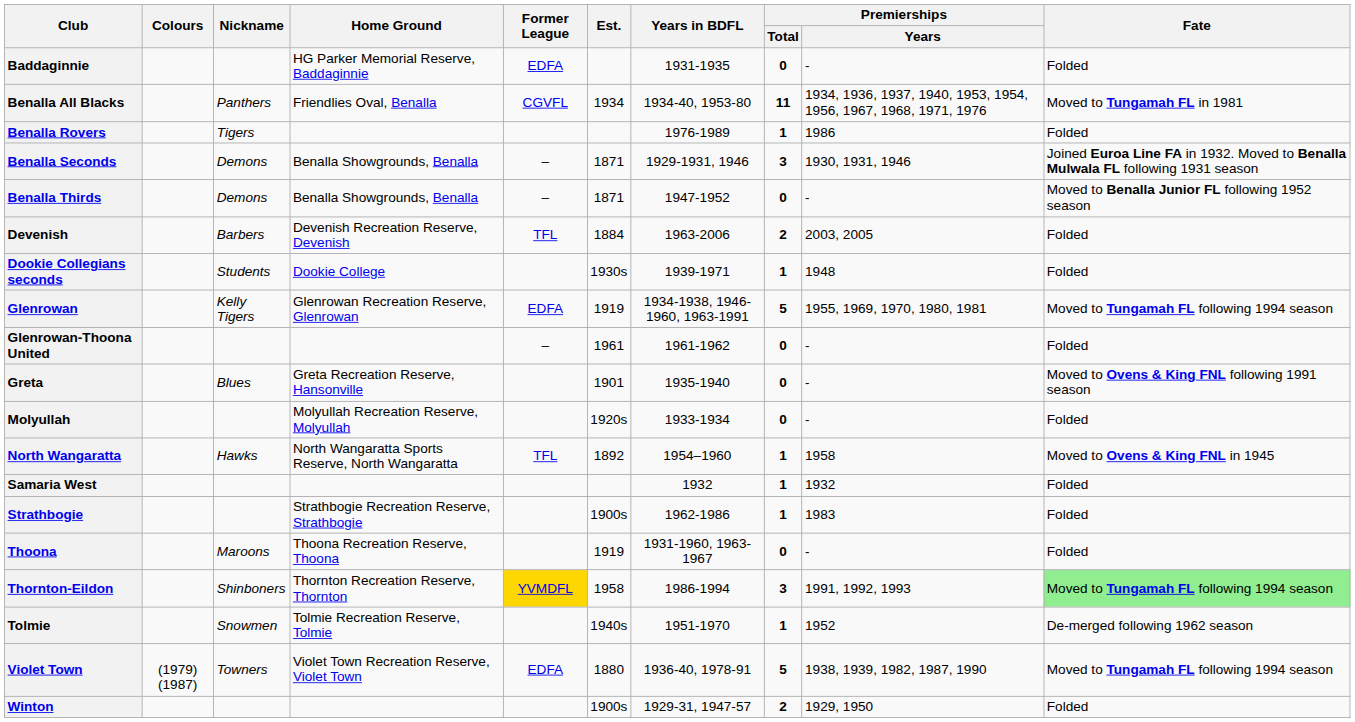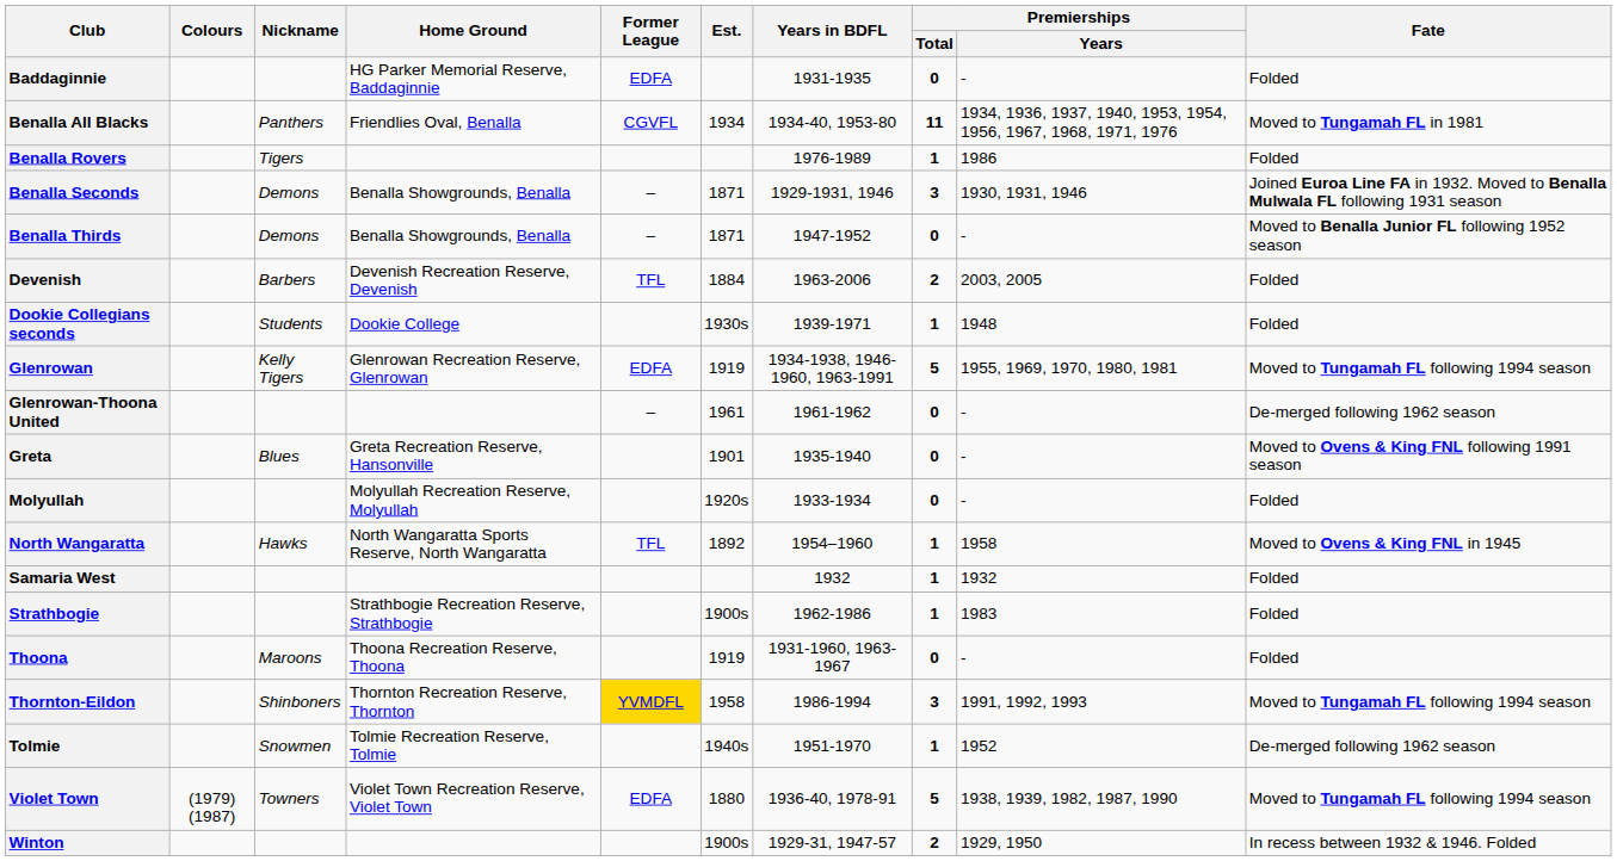Glenrowan-Thoona United | Fate: Folded -> De-merged following 1962 season
Thornton-Eildon | Fate: lightgreen background -> no background
Winton | Fate: Folded -> In recess between 1932 & 1946. Folded
